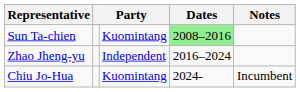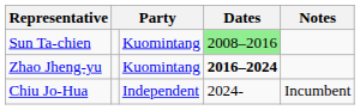Zhao Jheng-yu | column 3: Independent -> Kuomintang
Zhao Jheng-yu | Dates: normal -> bold
Chiu Jo-Hua | column 3: Kuomintang -> Independent
